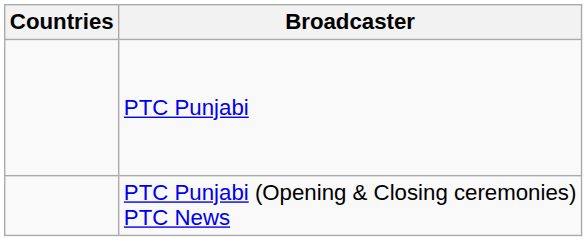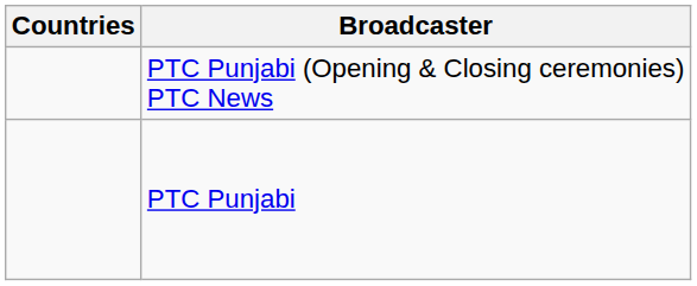rows swapped: PTC Punjabi (Opening & Closing ceremonies) PTC News <-> PTC Punjabi
